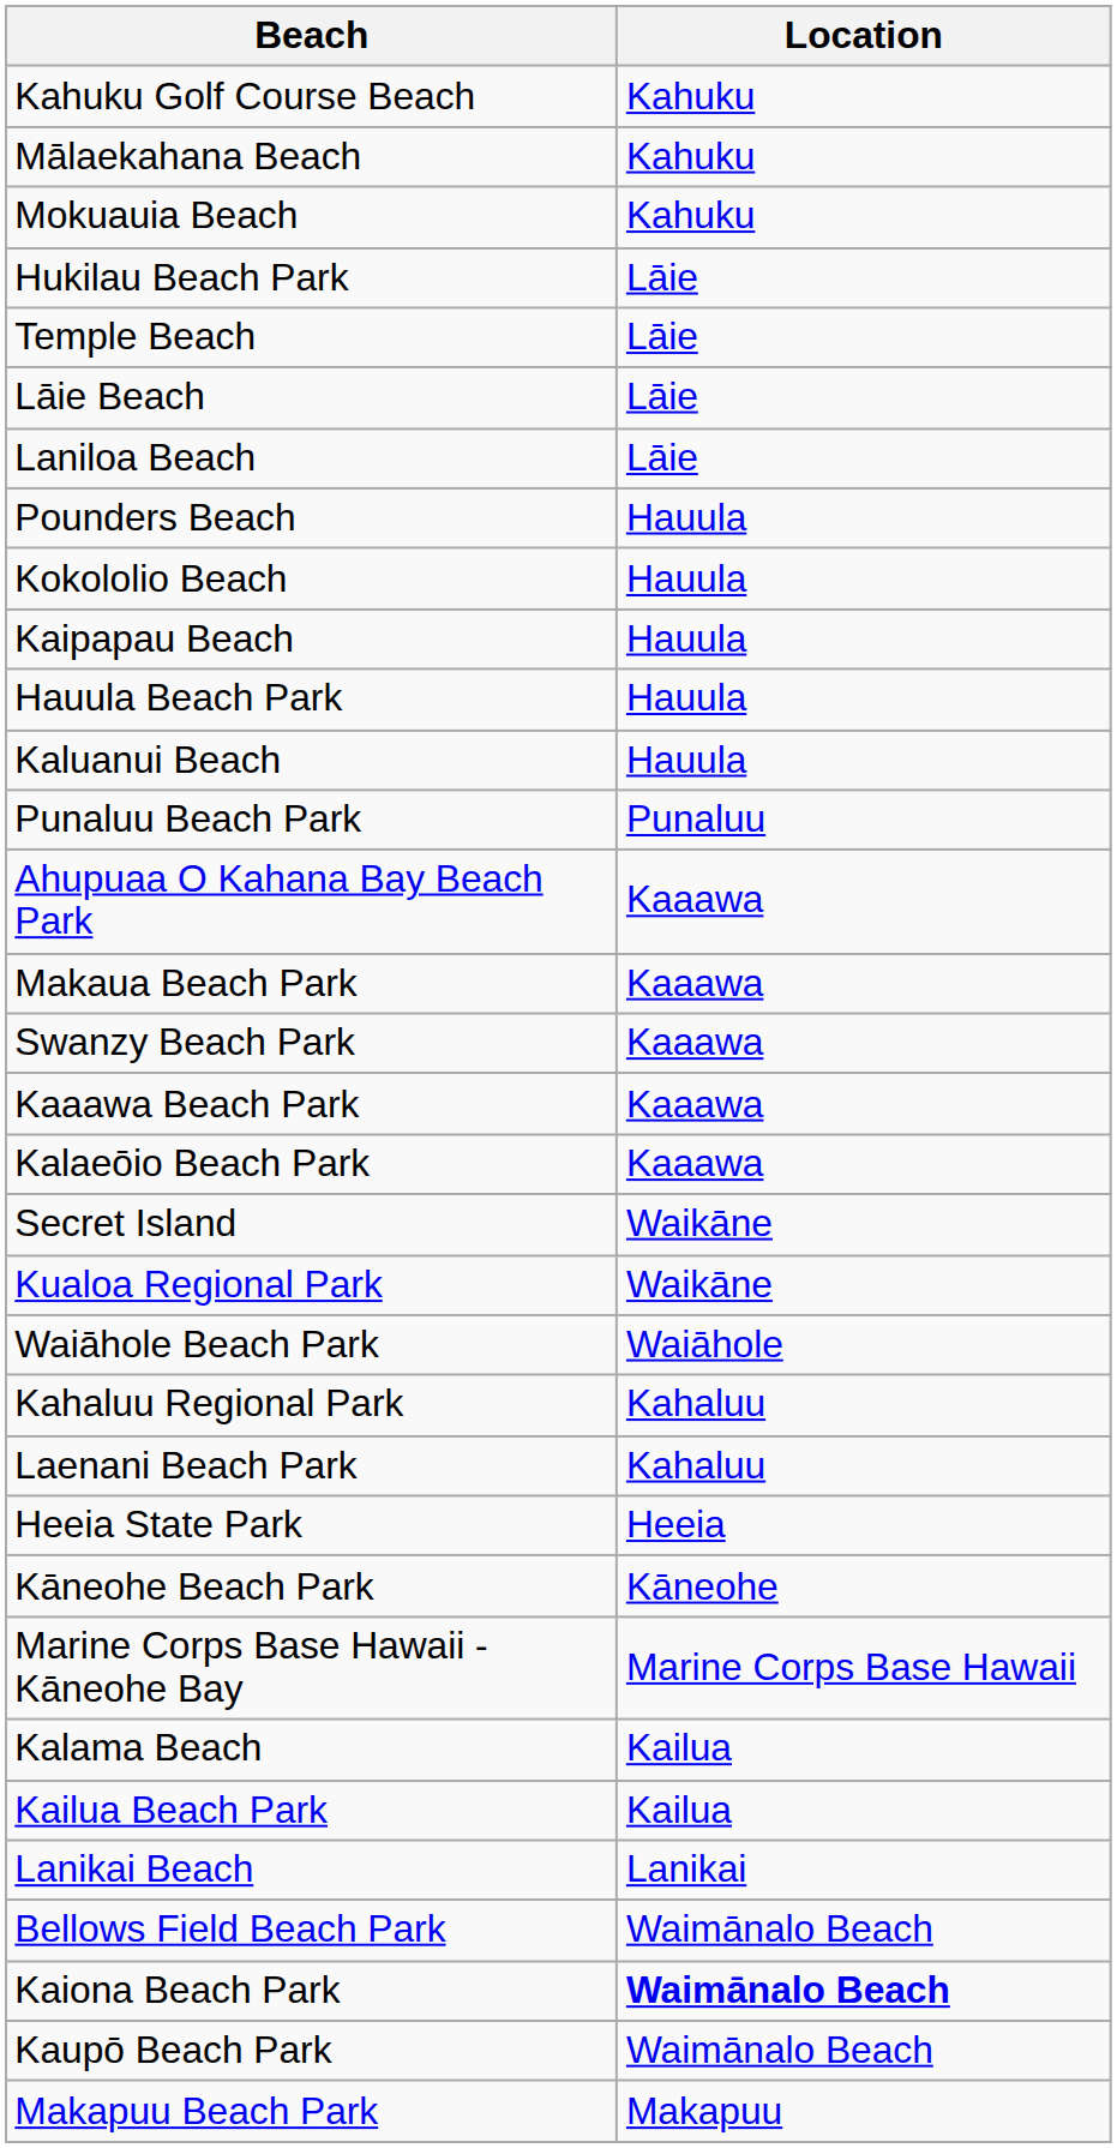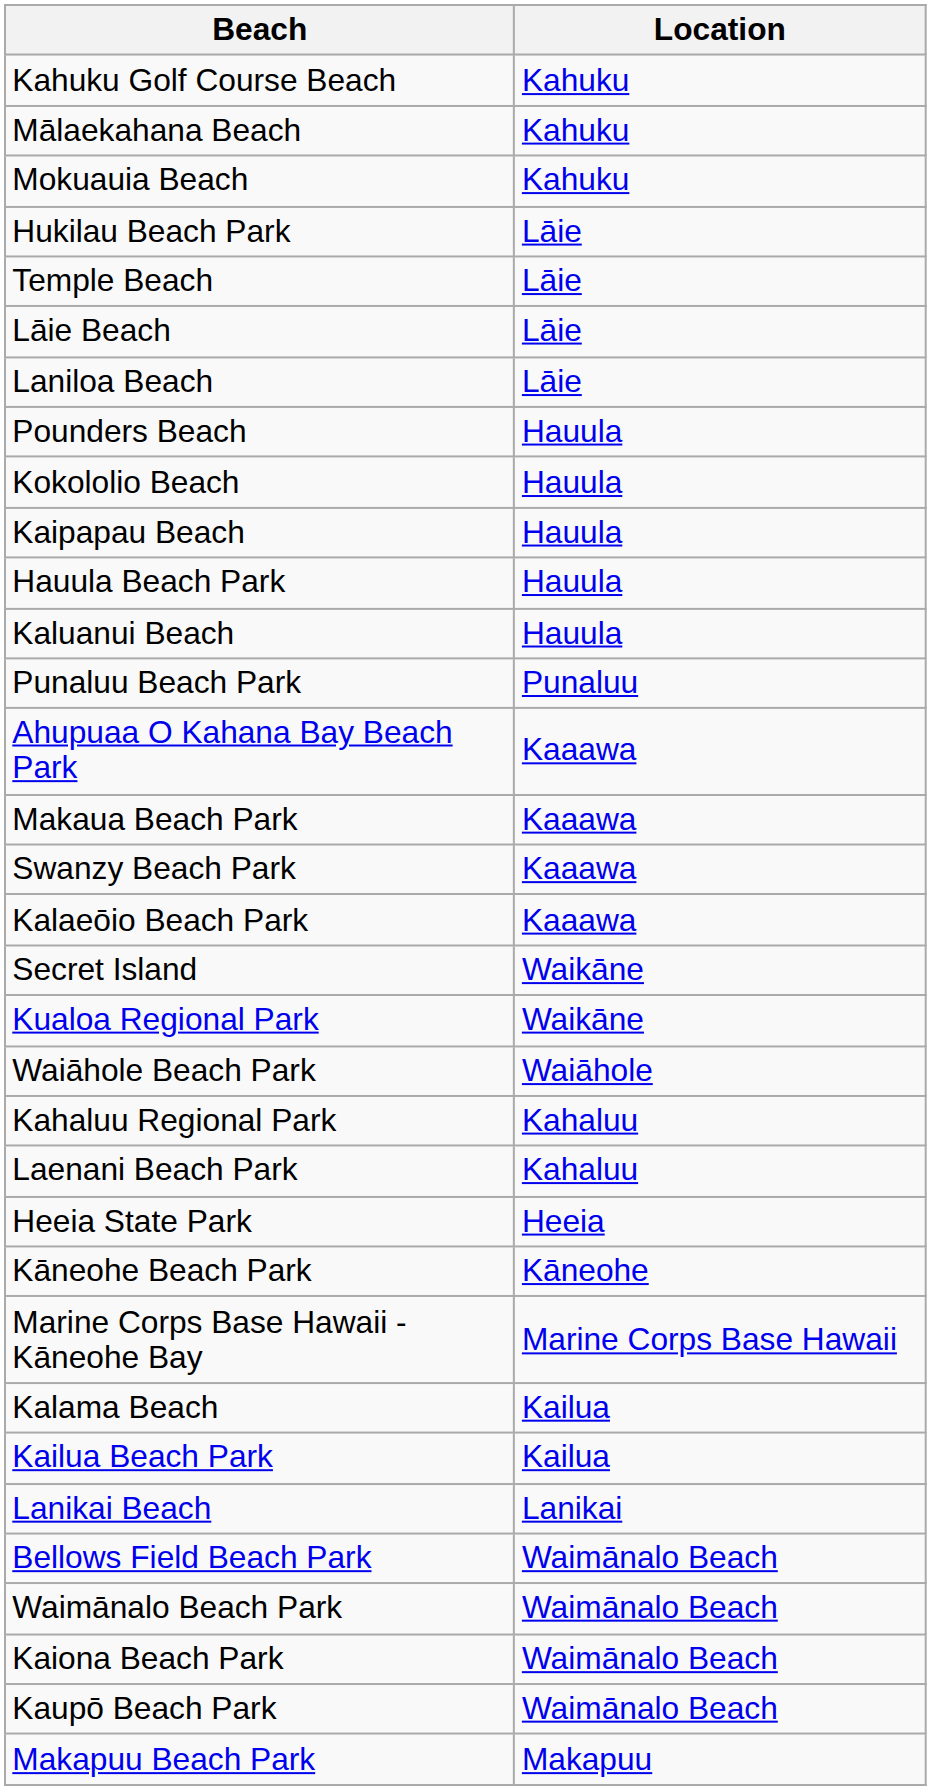- row: Kaaawa Beach Park | Kaaawa
+ row: Waimānalo Beach Park | Waimānalo Beach
Kaiona Beach Park | Location: bold -> normal
